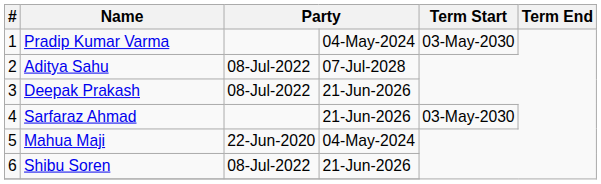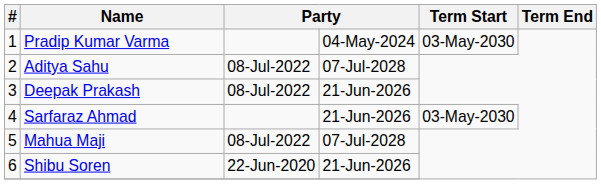Mahua Maji | column 3: 22-Jun-2020 -> 08-Jul-2022
Mahua Maji | column 4: 04-May-2024 -> 07-Jul-2028
Shibu Soren | column 3: 08-Jul-2022 -> 22-Jun-2020
